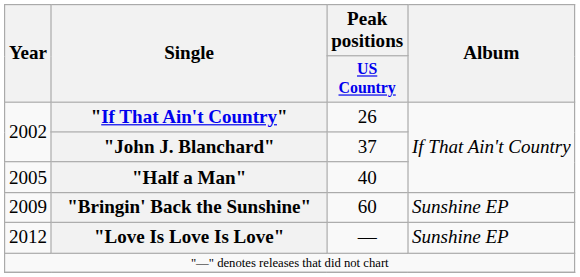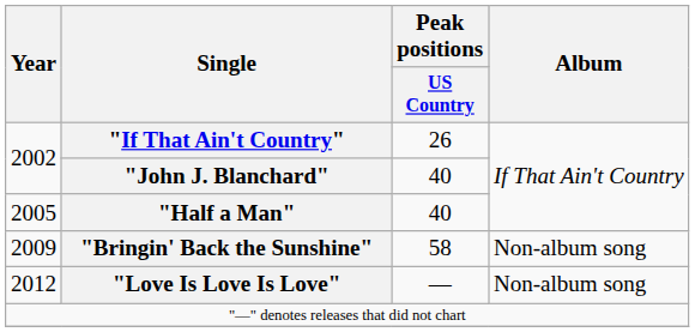"John J. Blanchard" | Peak positions / US Country: 37 -> 40
"Bringin' Back the Sunshine" | Peak positions / US Country: 60 -> 58
"Bringin' Back the Sunshine" | Album: Sunshine EP -> Non-album song
"Love Is Love Is Love" | Album: Sunshine EP -> Non-album song
